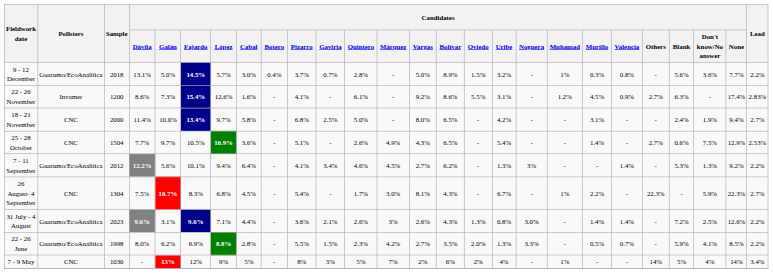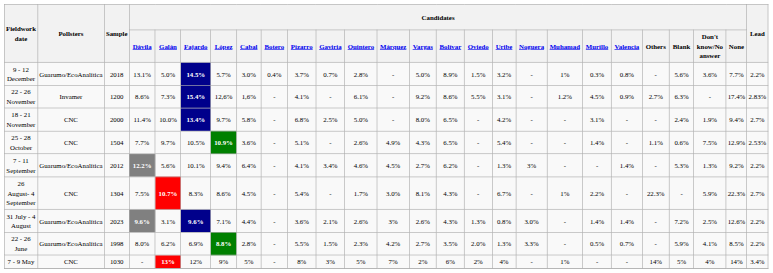25 - 28 October | Candidates / Others: 2.7% -> 1.1%
26 August- 4 September | Candidates / López: 6.8% -> 8.6%
